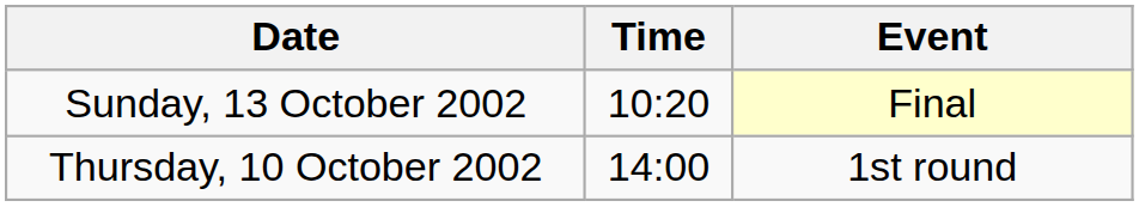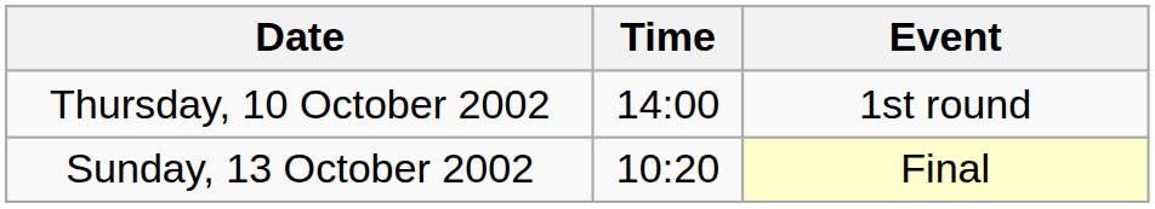rows swapped: Thursday, 10 October 2002 <-> Sunday, 13 October 2002
